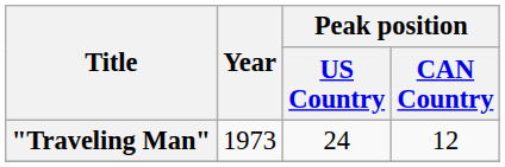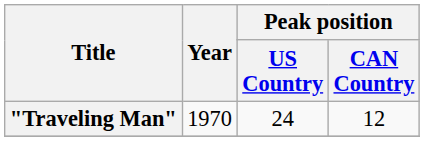"Traveling Man" | Year: 1973 -> 1970
